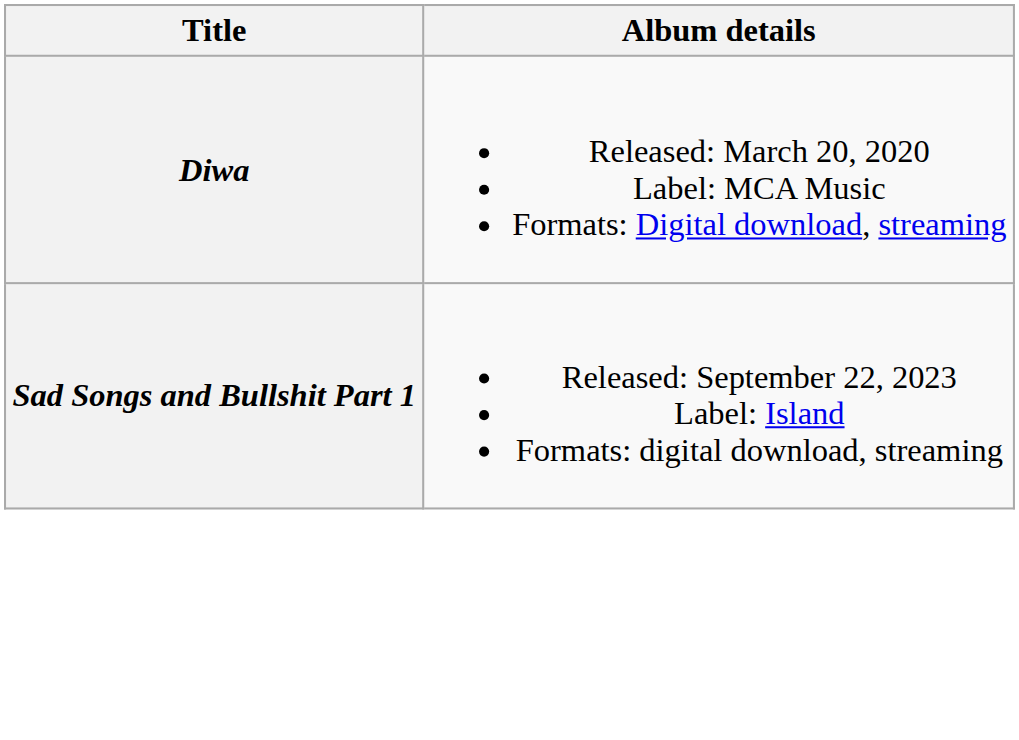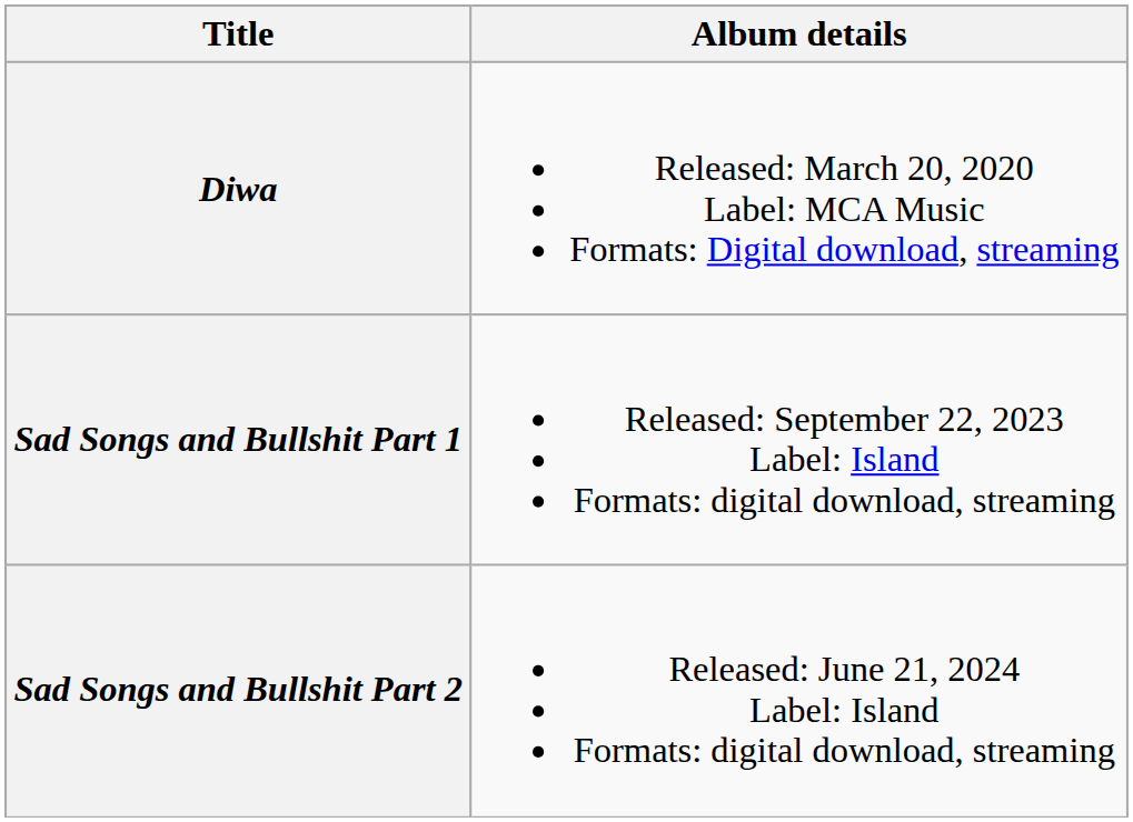+ row: Sad Songs and Bullshit Part 2 | Released: June 21, 2024 Label: Island Formats: digital download, streaming
